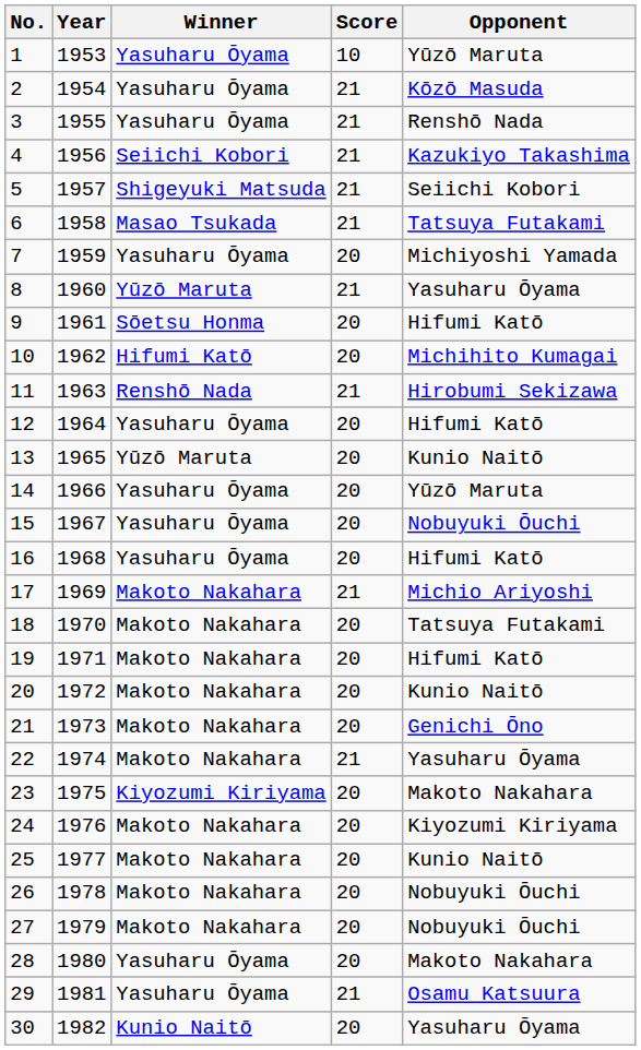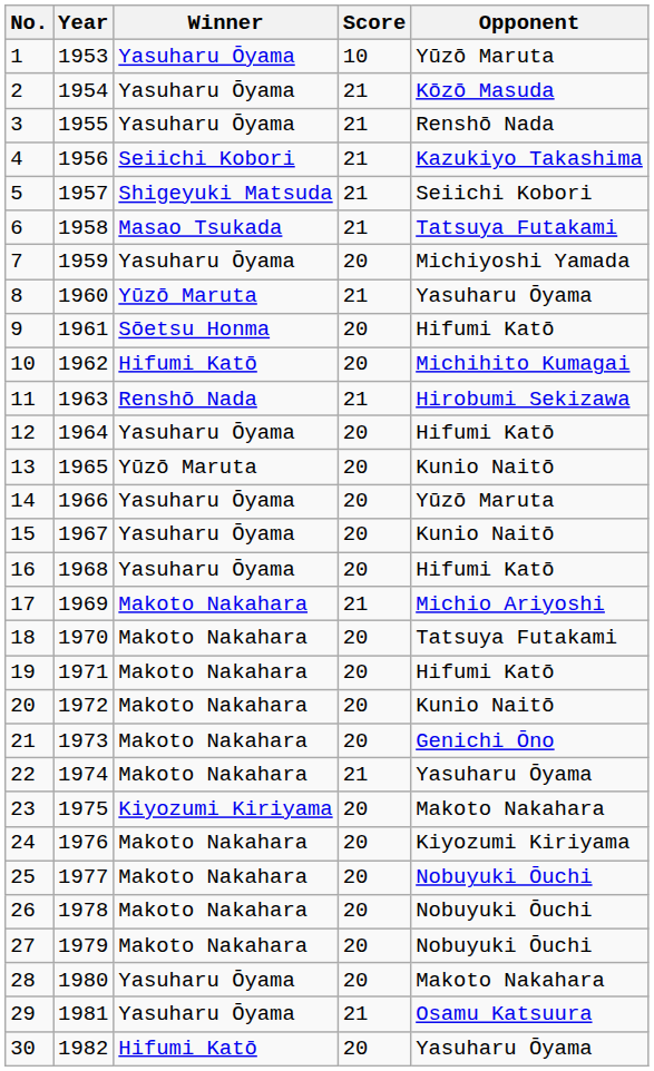15 | Opponent: Nobuyuki Ōuchi -> Kunio Naitō
25 | Opponent: Kunio Naitō -> Nobuyuki Ōuchi
30 | Winner: Kunio Naitō -> Hifumi Katō
